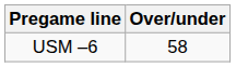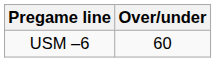USM –6 | Over/under: 58 -> 60
